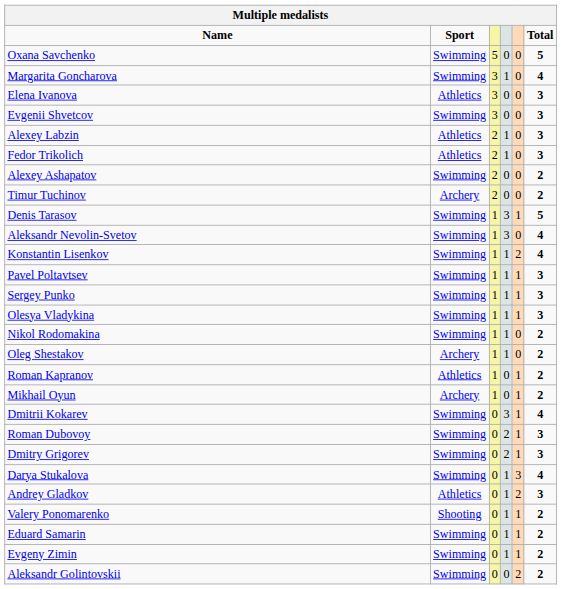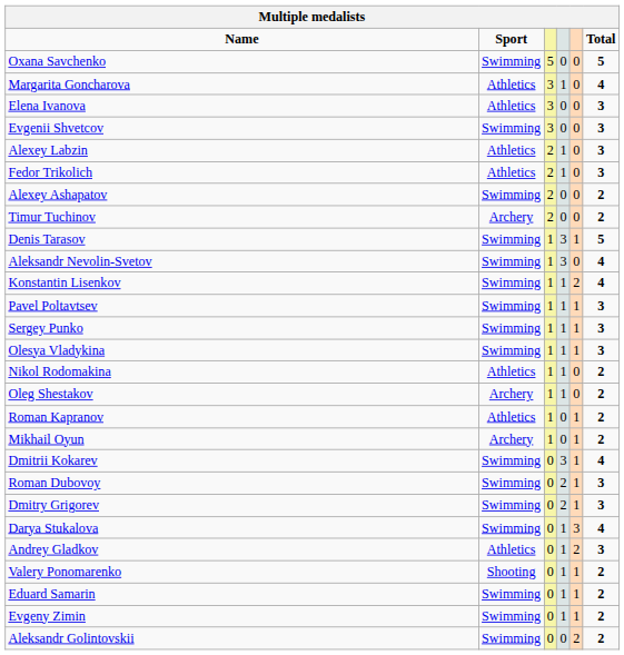Margarita Goncharova | Sport: Swimming -> Athletics
Nikol Rodomakina | Sport: Swimming -> Athletics
